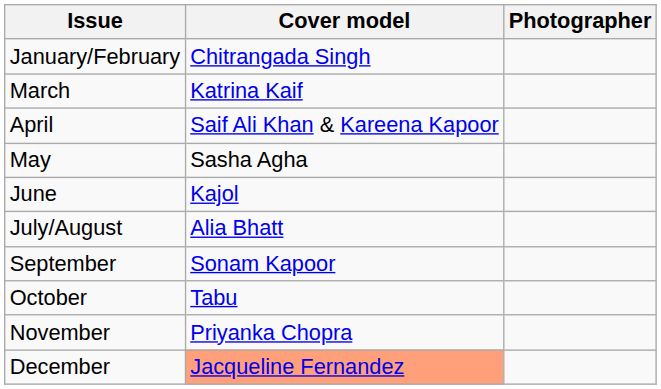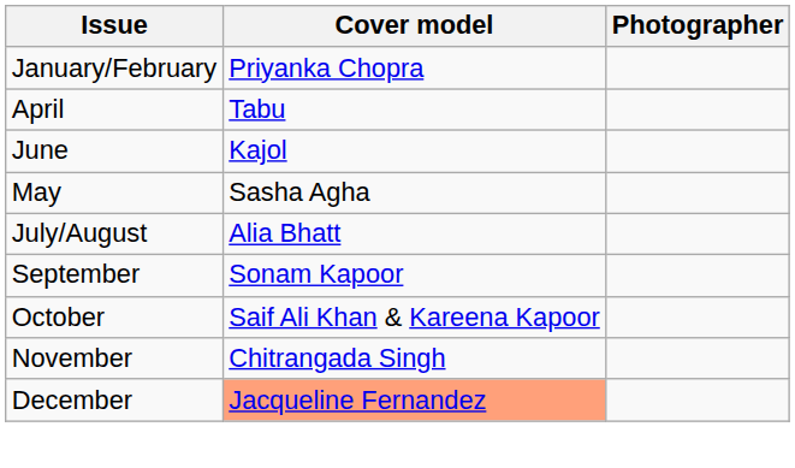January/February | Cover model: Chitrangada Singh -> Priyanka Chopra
- row: March | Katrina Kaif
April | Cover model: Saif Ali Khan & Kareena Kapoor -> Tabu
rows swapped: May <-> June
October | Cover model: Tabu -> Saif Ali Khan & Kareena Kapoor
November | Cover model: Priyanka Chopra -> Chitrangada Singh
